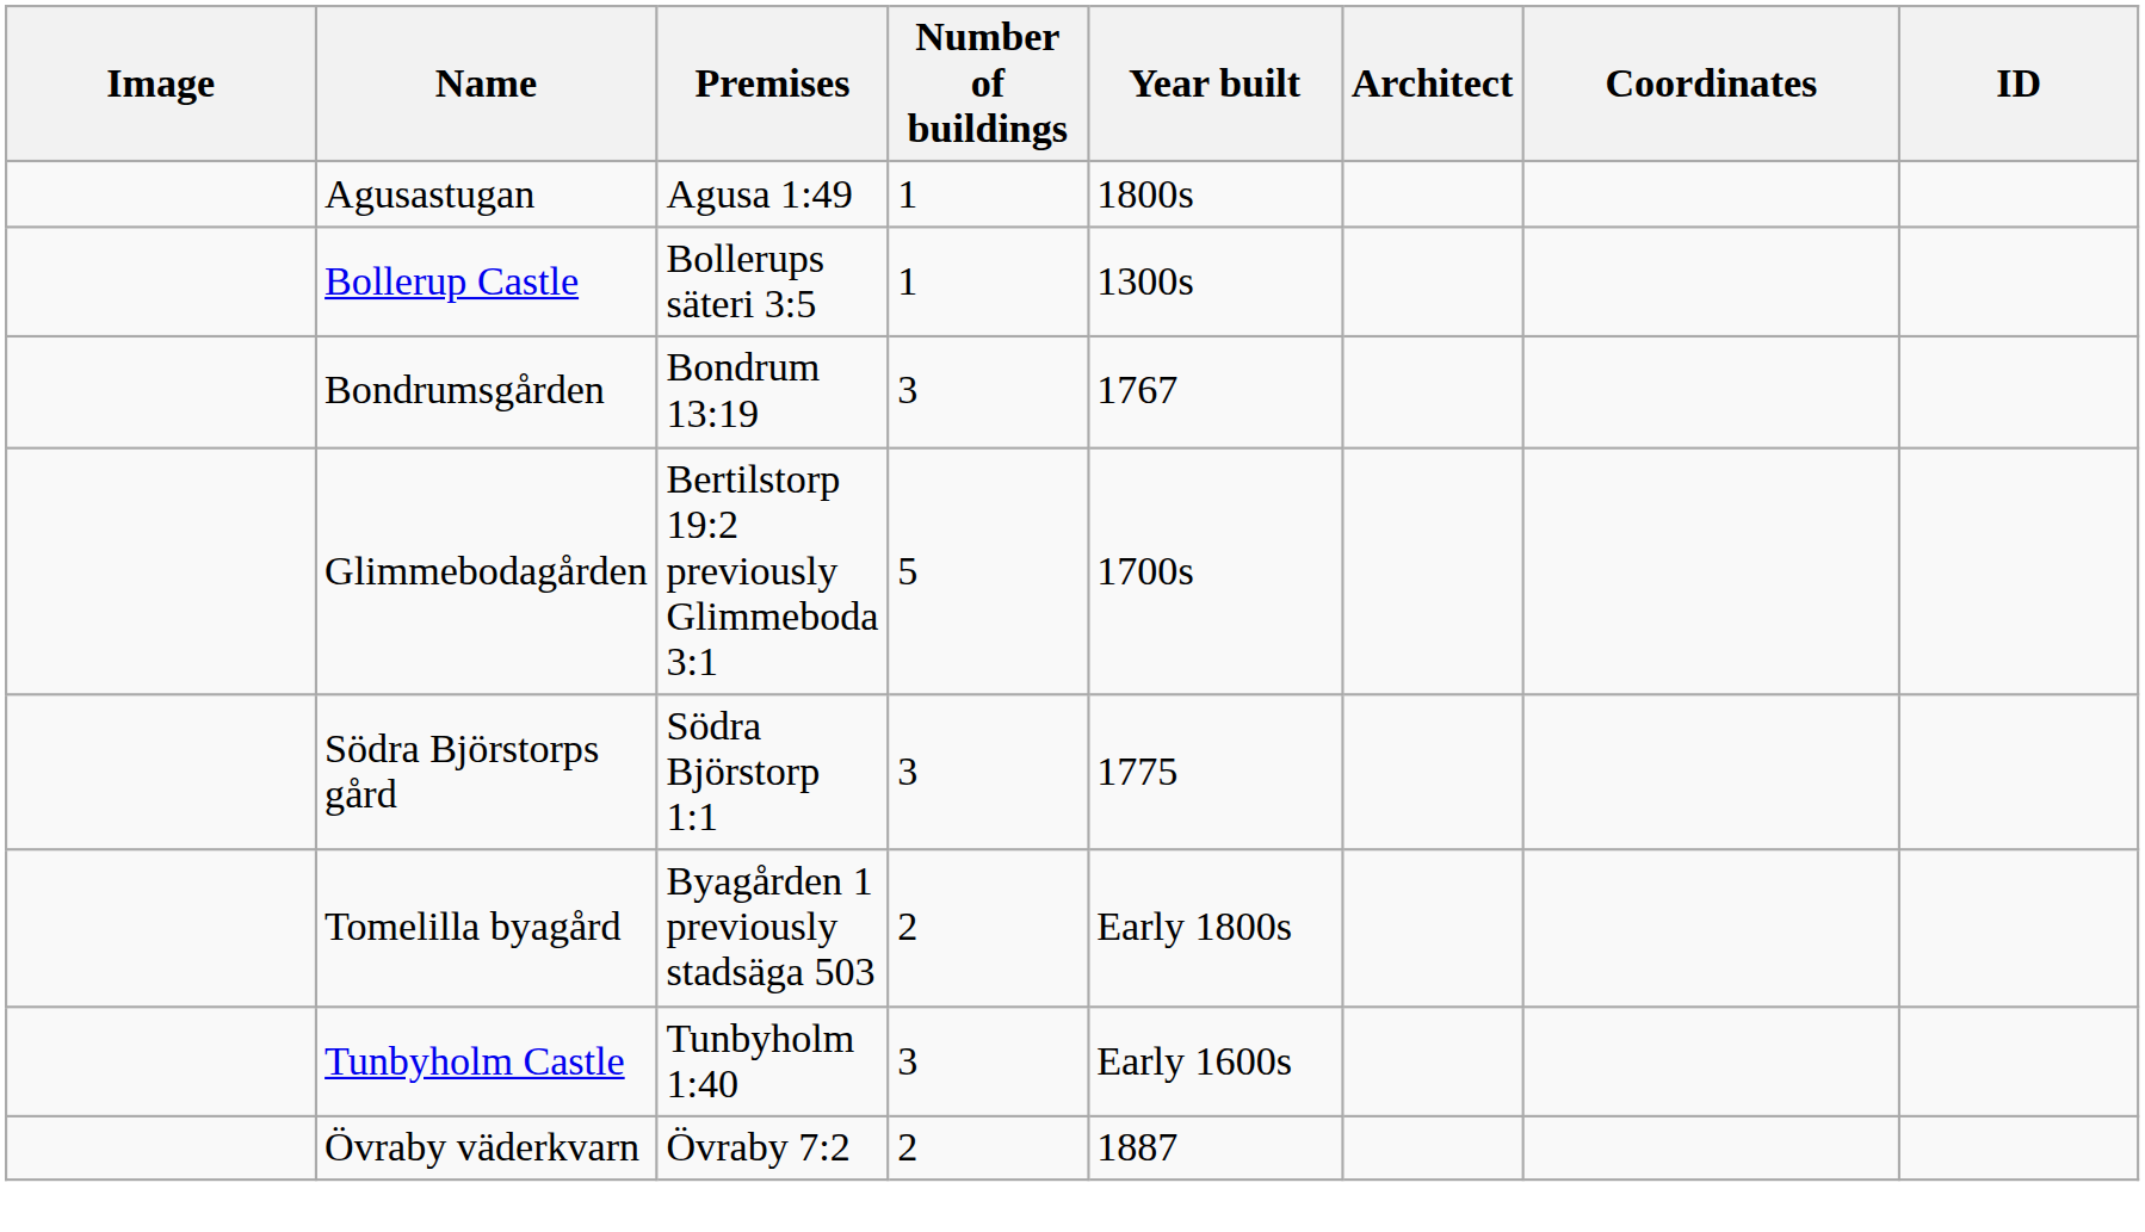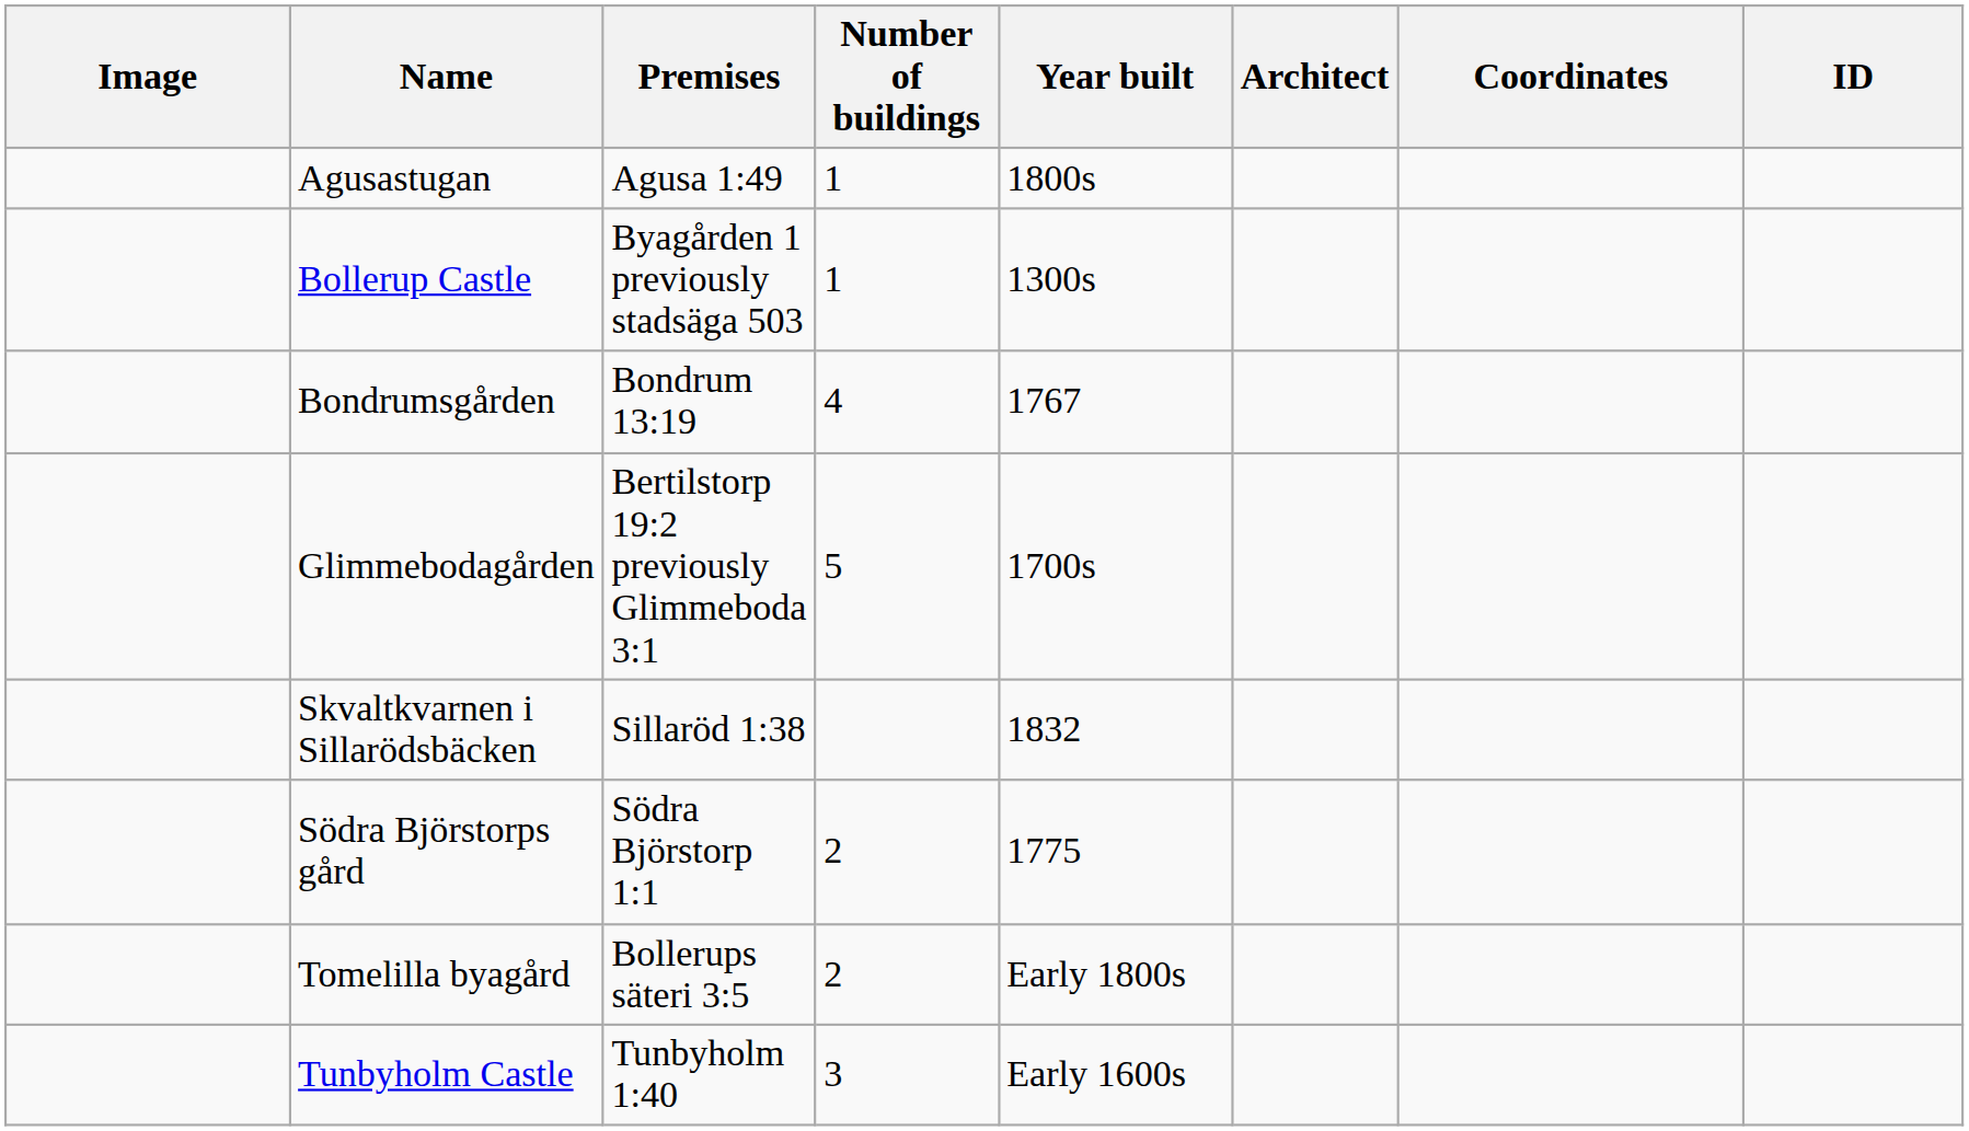Bollerup Castle | Premises: Bollerups säteri 3:5 -> Byagården 1 previously stadsäga 503
Bondrumsgården | Number of buildings: 3 -> 4
+ row: Skvaltkvarnen i Sillarödsbäcken | Sillaröd 1:38 | 1832
Södra Björstorps gård | Number of buildings: 3 -> 2
Tomelilla byagård | Premises: Byagården 1 previously stadsäga 503 -> Bollerups säteri 3:5
- row: Övraby väderkvarn | Övraby 7:2 | 2 | 1887
